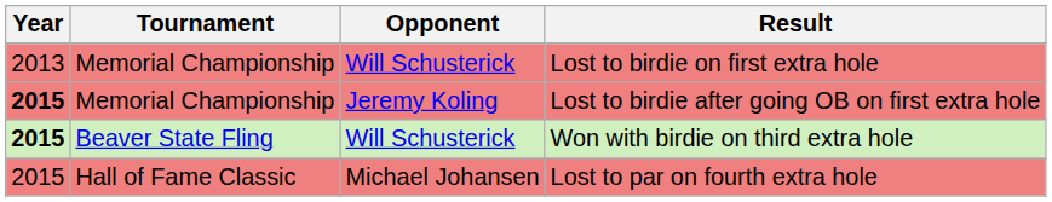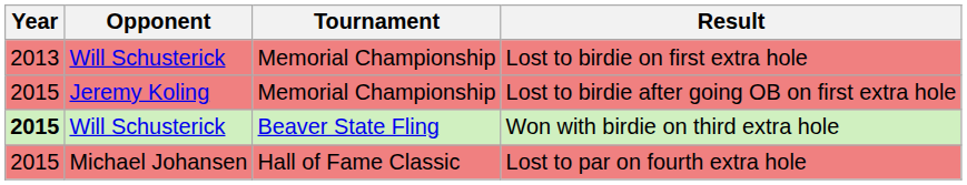columns swapped: Tournament <-> Opponent
Lost to birdie after going OB on first extra hole | Year: bold -> normal
